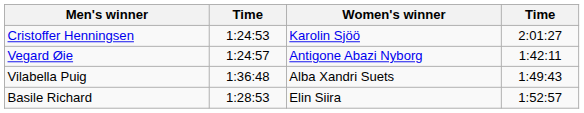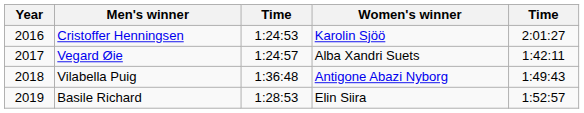+ column: Year | 2016 | 2017 | 2018 | 2019
Vegard Øie | Women's winner: Antigone Abazi Nyborg -> Alba Xandri Suets
Vilabella Puig | Women's winner: Alba Xandri Suets -> Antigone Abazi Nyborg
